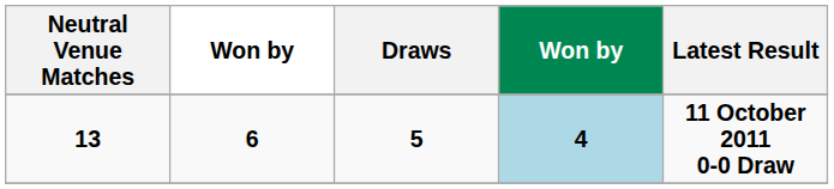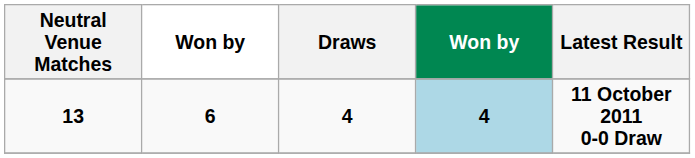13 | Draws: 5 -> 4
